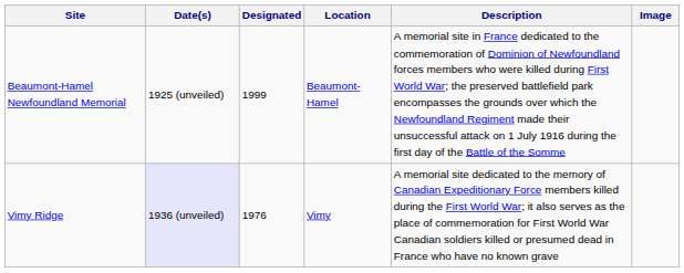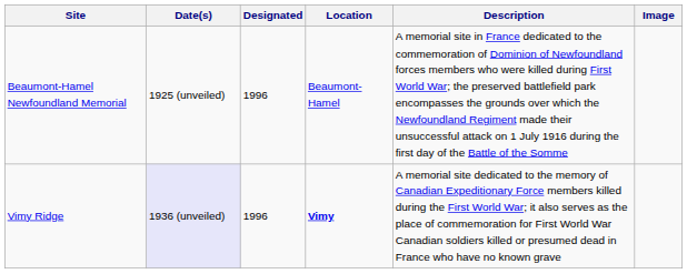Beaumont-Hamel Newfoundland Memorial | Designated: 1999 -> 1996
Vimy Ridge | Designated: 1976 -> 1996
Vimy Ridge | Location: normal -> bold
